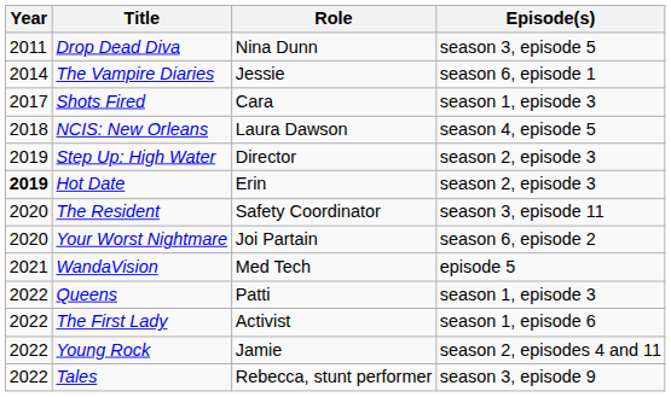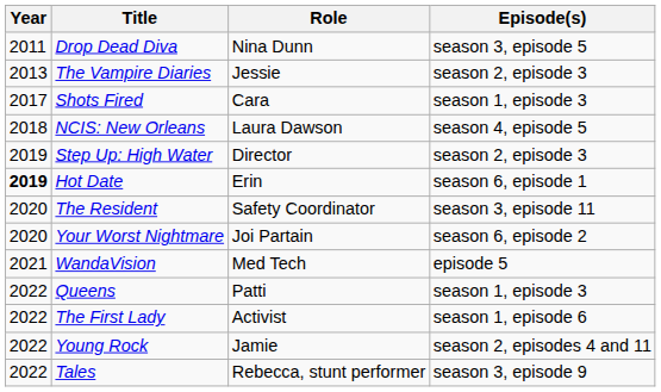The Vampire Diaries | Year: 2014 -> 2013
The Vampire Diaries | Episode(s): season 6, episode 1 -> season 2, episode 3
Hot Date | Episode(s): season 2, episode 3 -> season 6, episode 1
